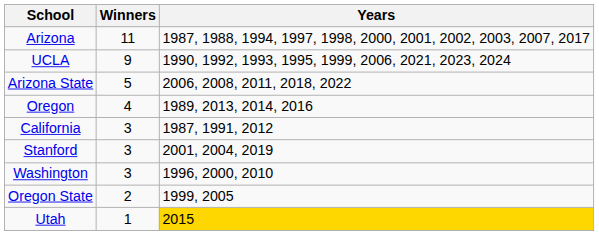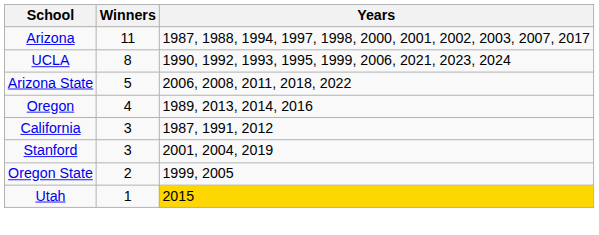UCLA | Winners: 9 -> 8
- row: Washington | 3 | 1996, 2000, 2010
